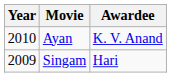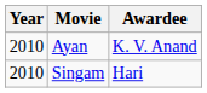Singam | Year: 2009 -> 2010
